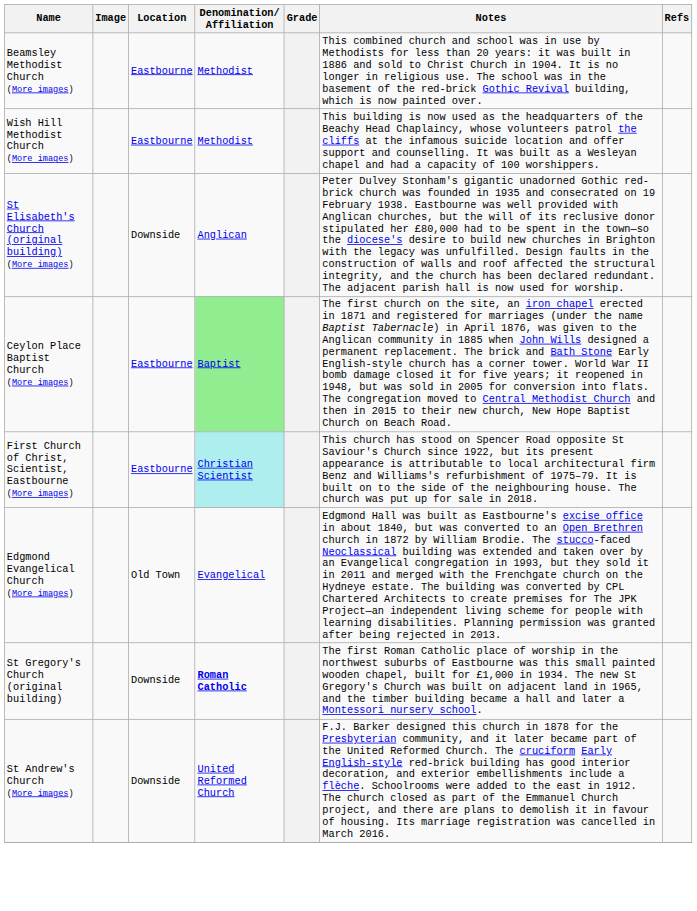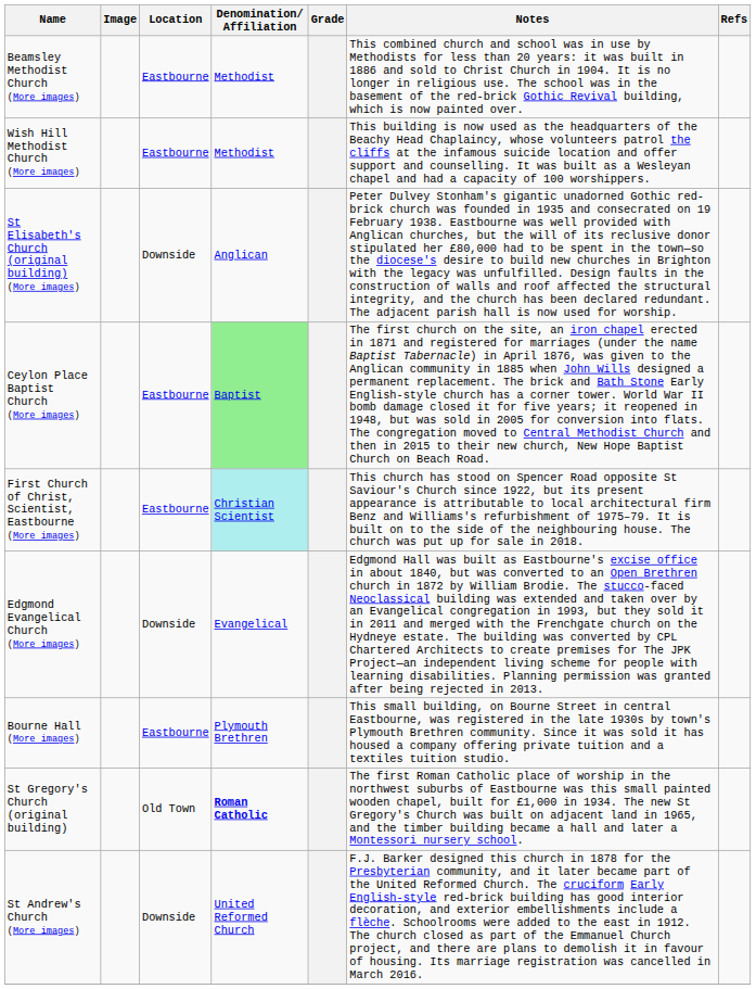Edgmond Evangelical Church (More images) | Location: Old Town -> Downside
+ row: Bourne Hall (More images) | Eastbourne | Plymouth Brethren | This small building, on Bourne Street in central Eastbourne, was registered in the late 1930s by town's Plymouth Brethren community. Since it was sold it has housed a company offering private tuition and a textiles tuition studio.
St Gregory's Church (original building) | Location: Downside -> Old Town
